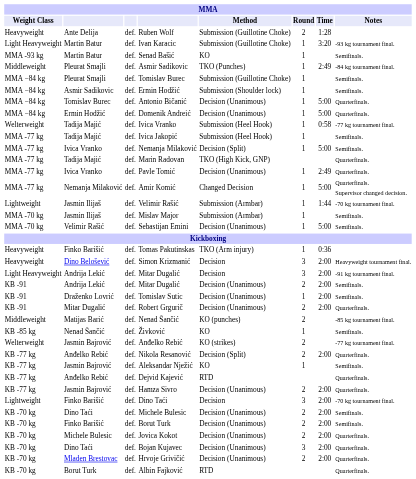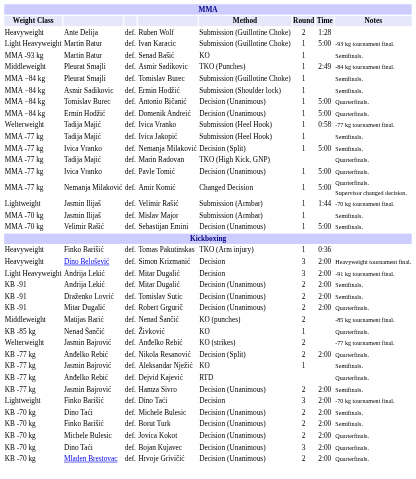Ivan Karacic | Time: 3:20 -> 5:00
Pavle Tomić | Time: 2:49 -> 5:00
Tomislav Sutic | Round: 1 -> 2
Živković | Notes: Semifinals. -> Quarterfinals.
Hamza Sivro | Notes: Quarterfinals. -> Semifinals.
- row: KB -70 kg | Borut Turk | def. | Albin Fajković | RTD | Quarterfinals.
